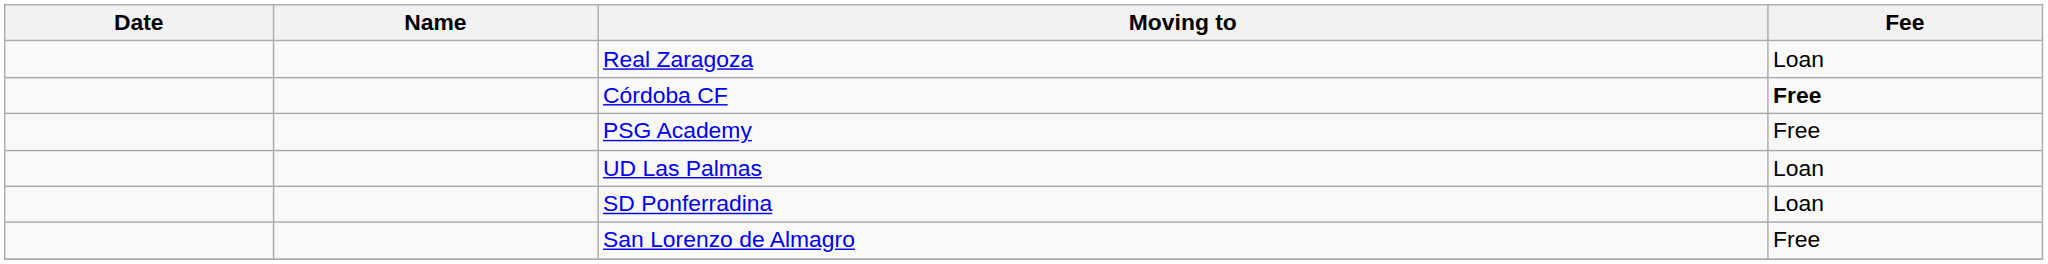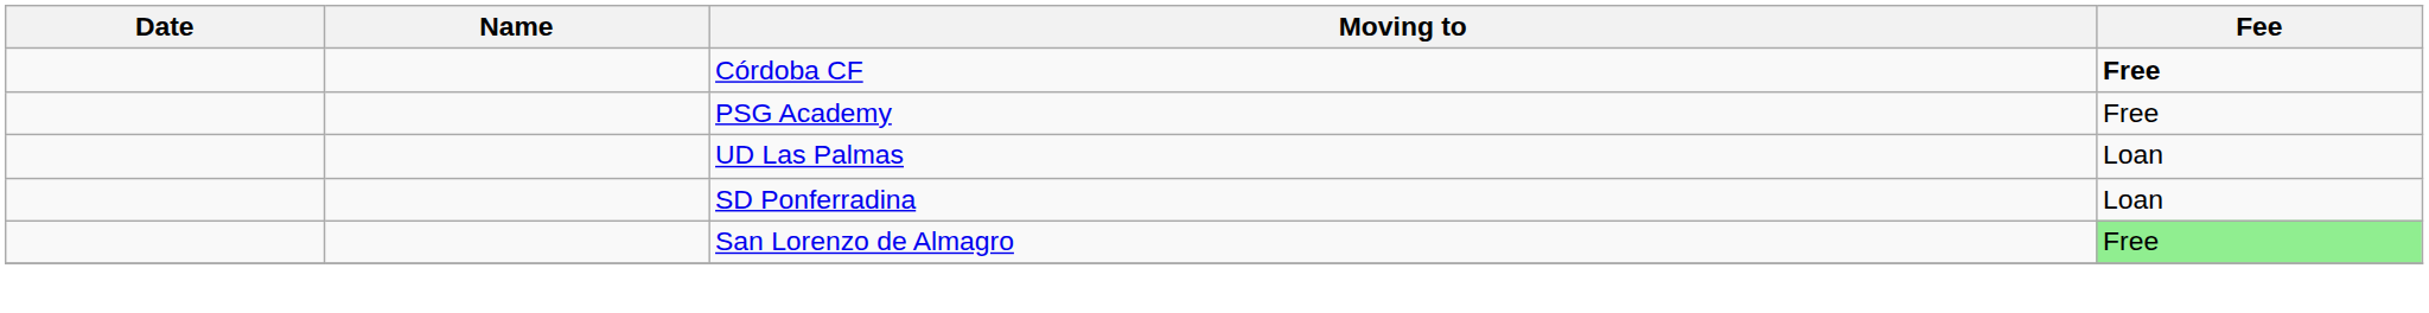- row: Real Zaragoza | Loan
San Lorenzo de Almagro | Fee: no background -> lightgreen background
